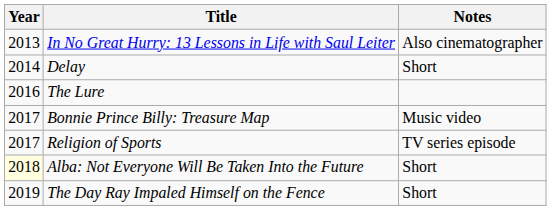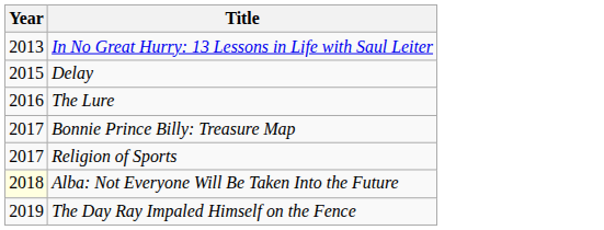- column: Notes | Also cinematographer | Short | Music video | TV series episode | Short | Short
Delay | Year: 2014 -> 2015
